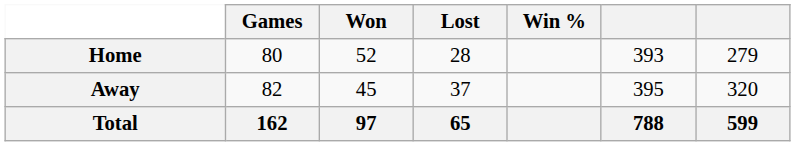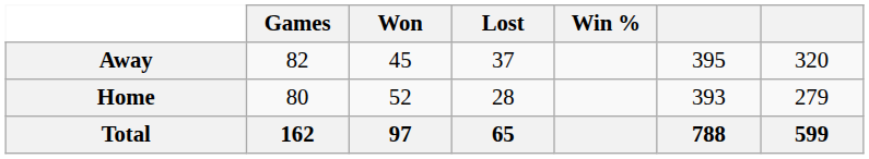rows swapped: Home <-> Away
